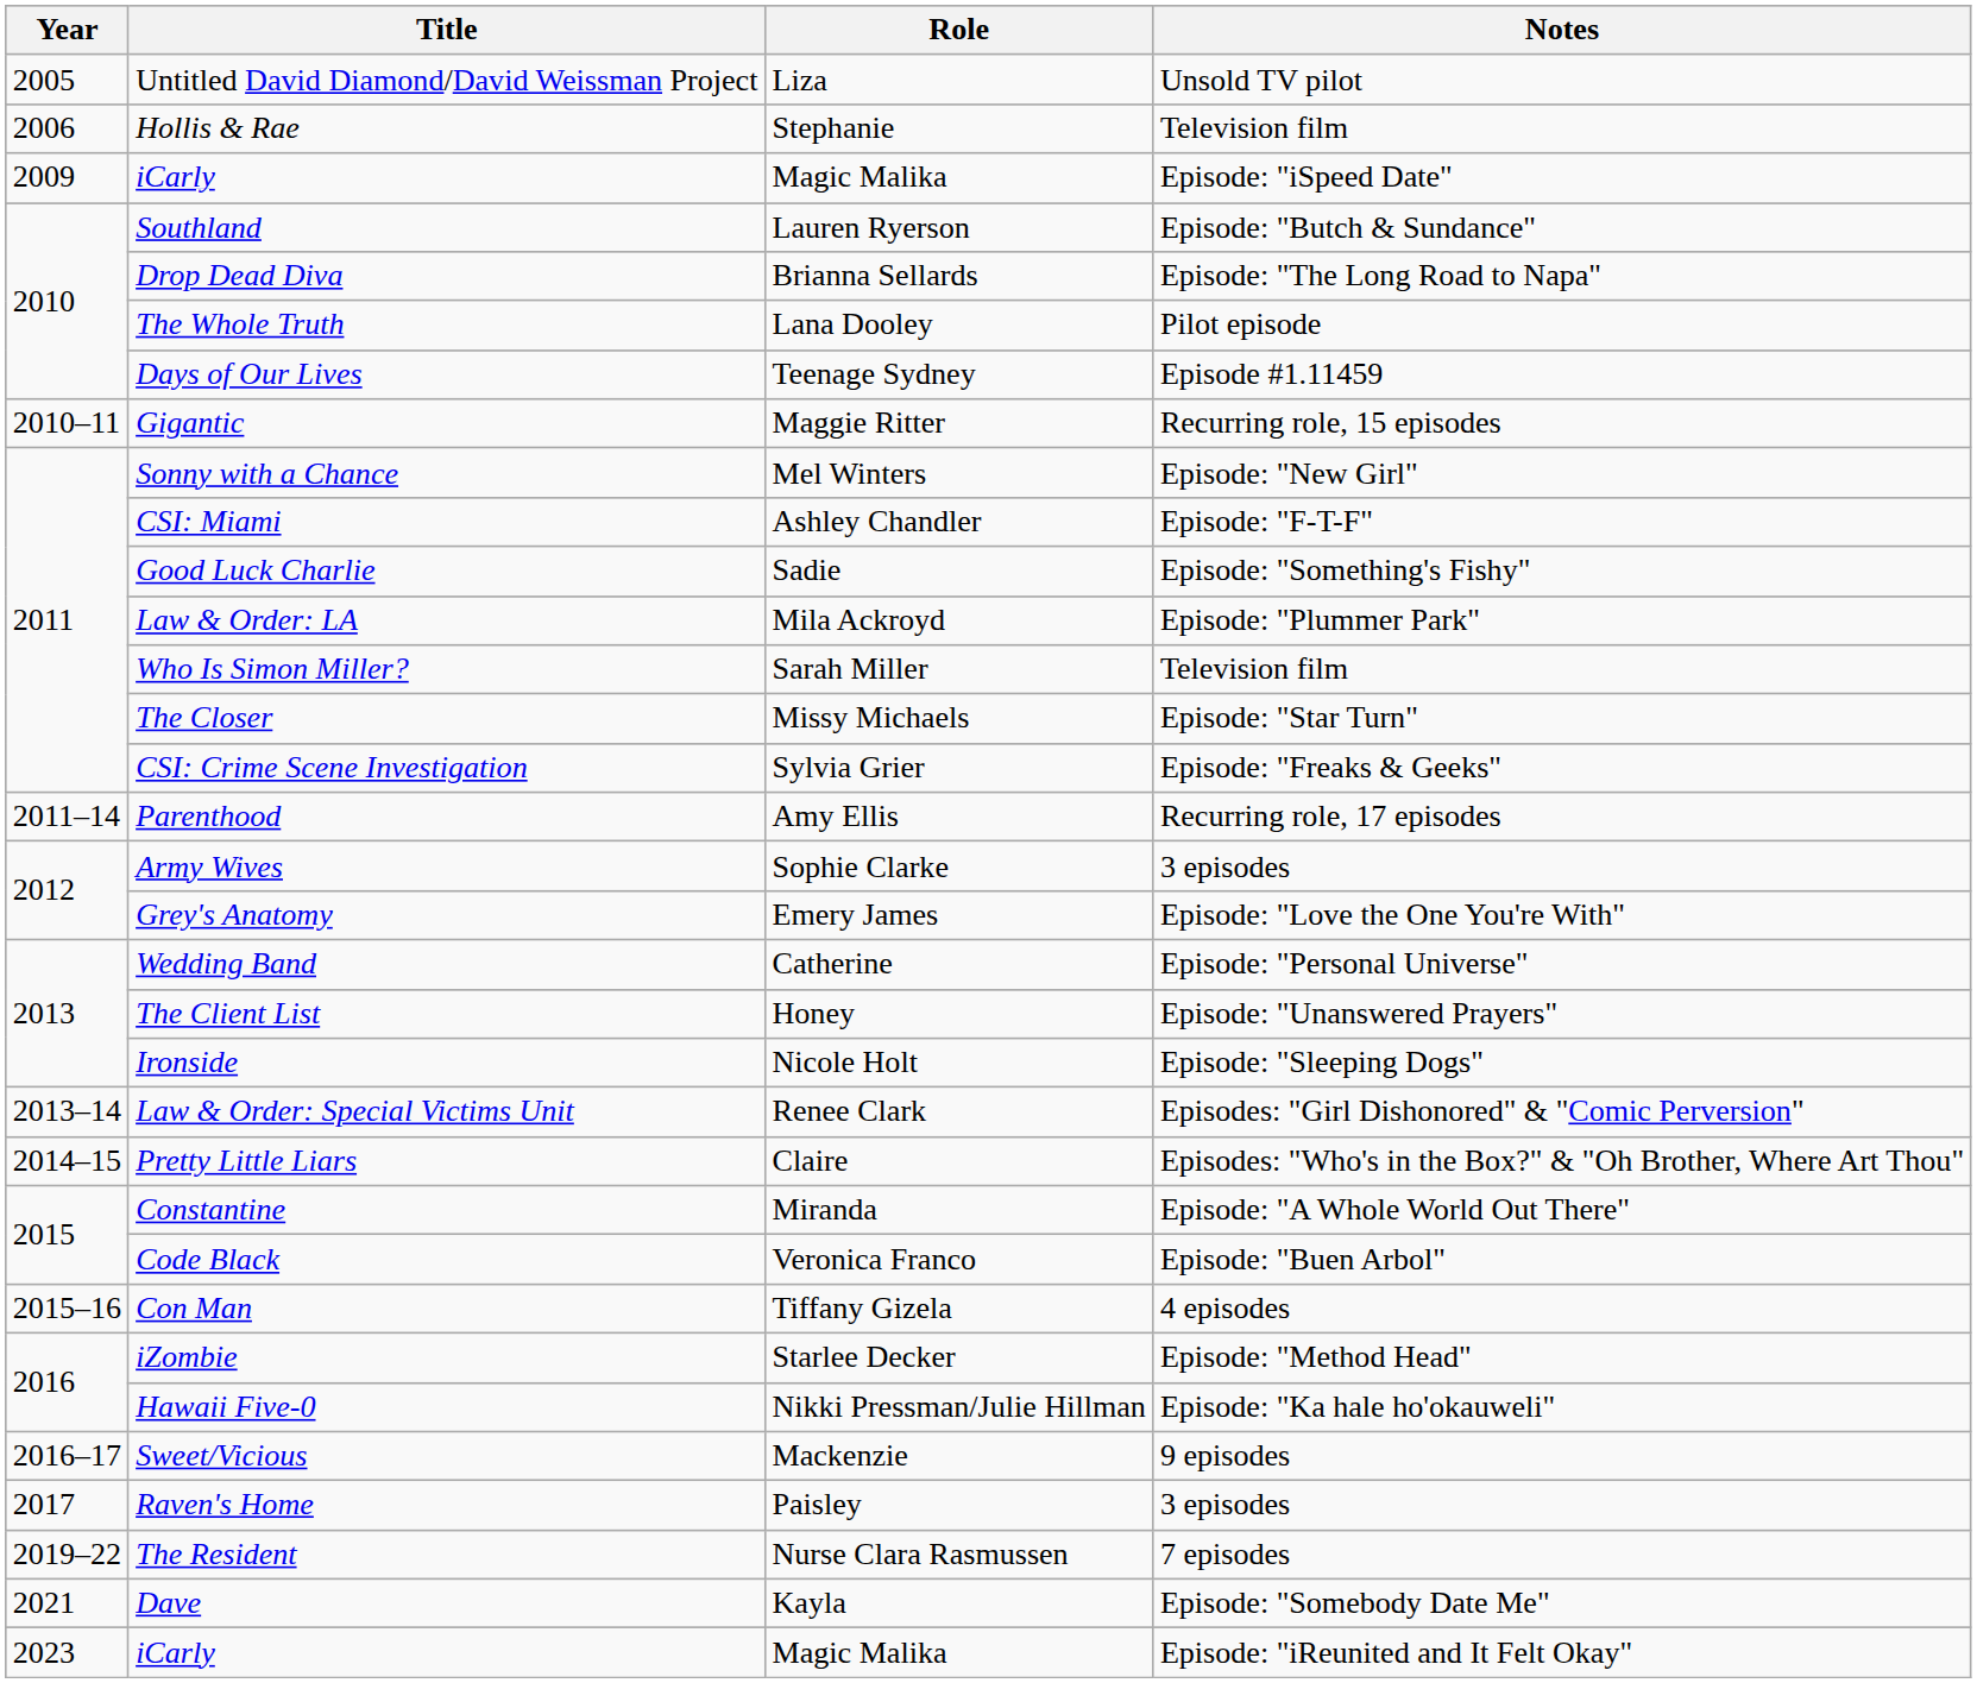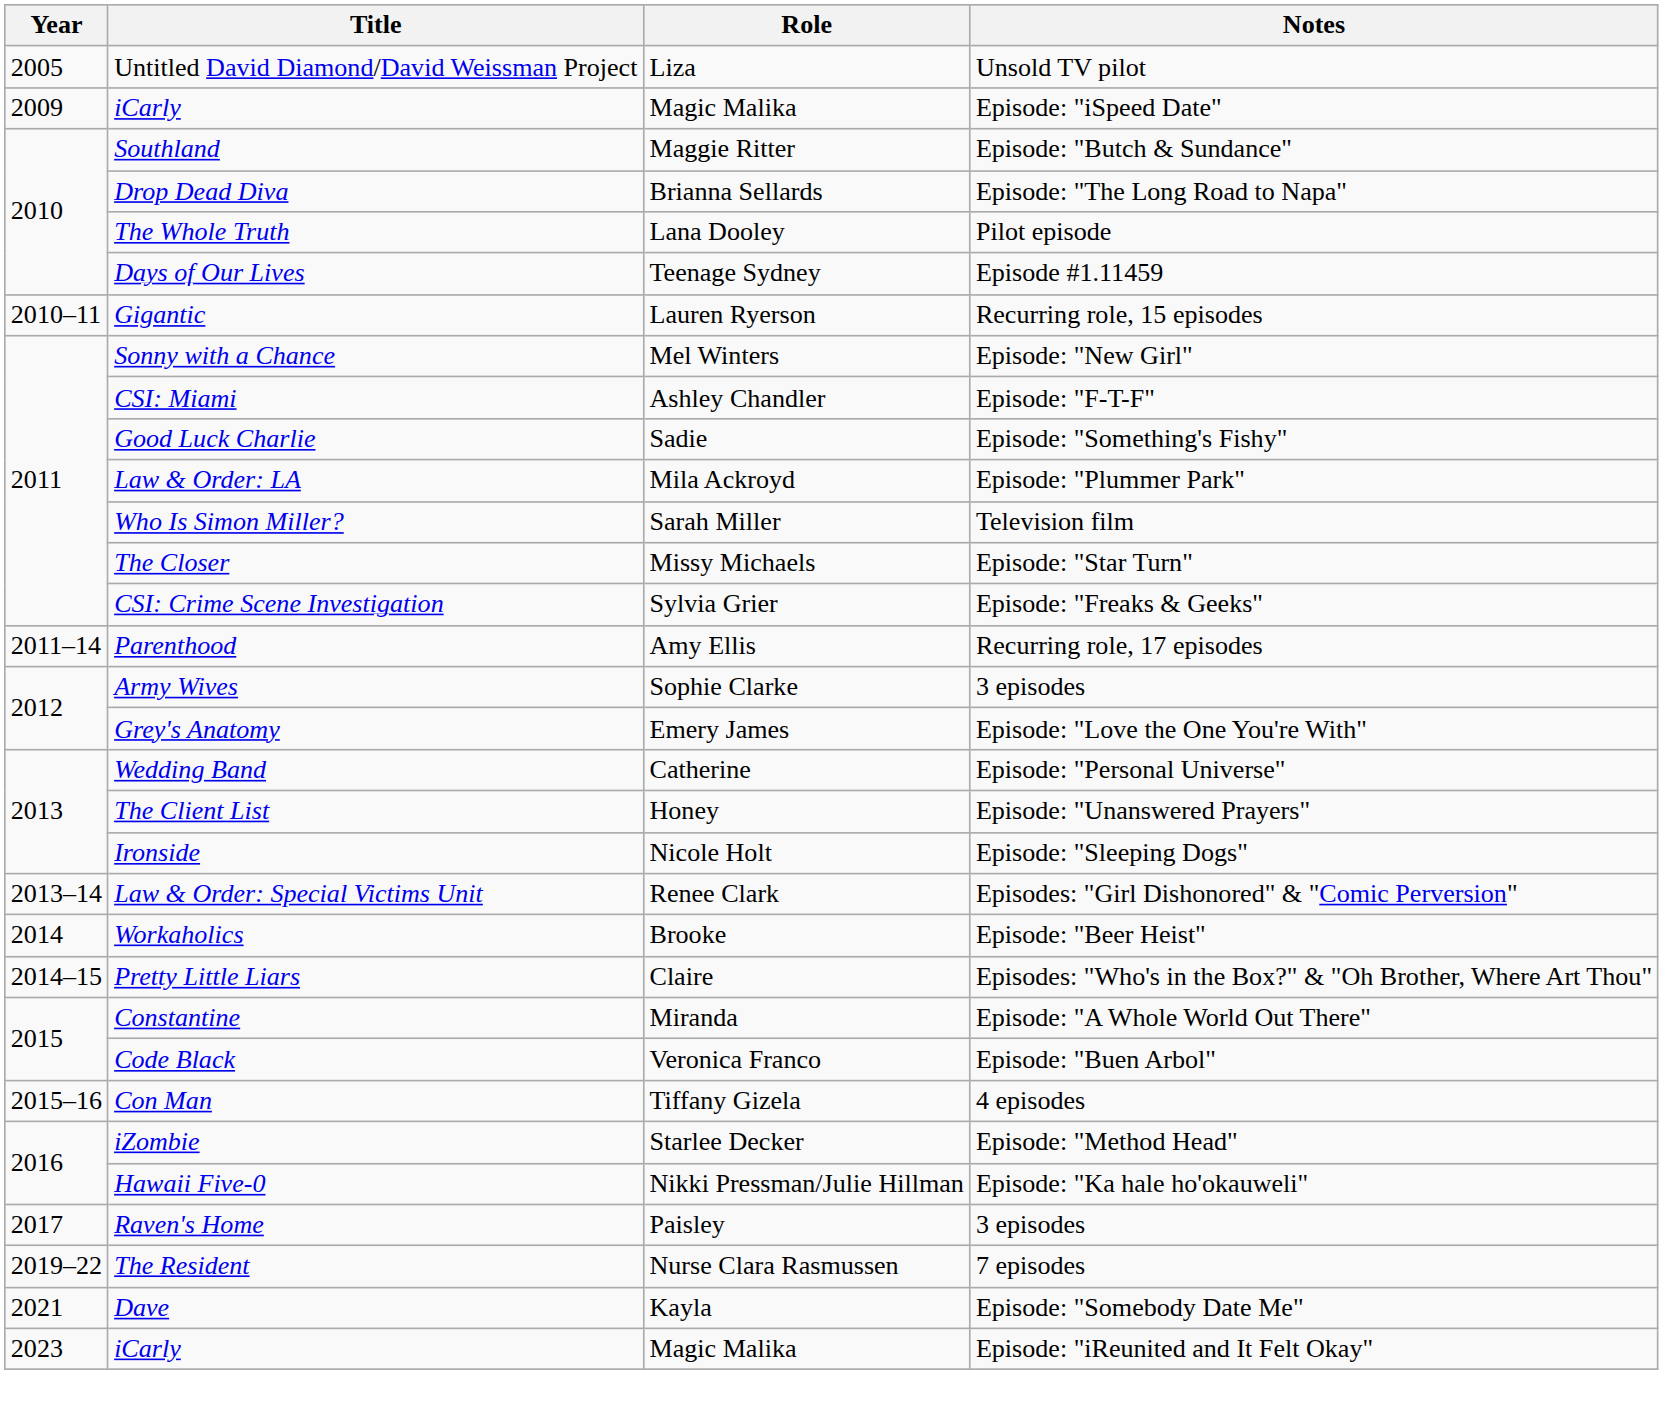- row: 2006 | Hollis & Rae | Stephanie | Television film
Southland | Role: Lauren Ryerson -> Maggie Ritter
Gigantic | Role: Maggie Ritter -> Lauren Ryerson
+ row: 2014 | Workaholics | Brooke | Episode: "Beer Heist"
- row: 2016–17 | Sweet/Vicious | Mackenzie | 9 episodes
